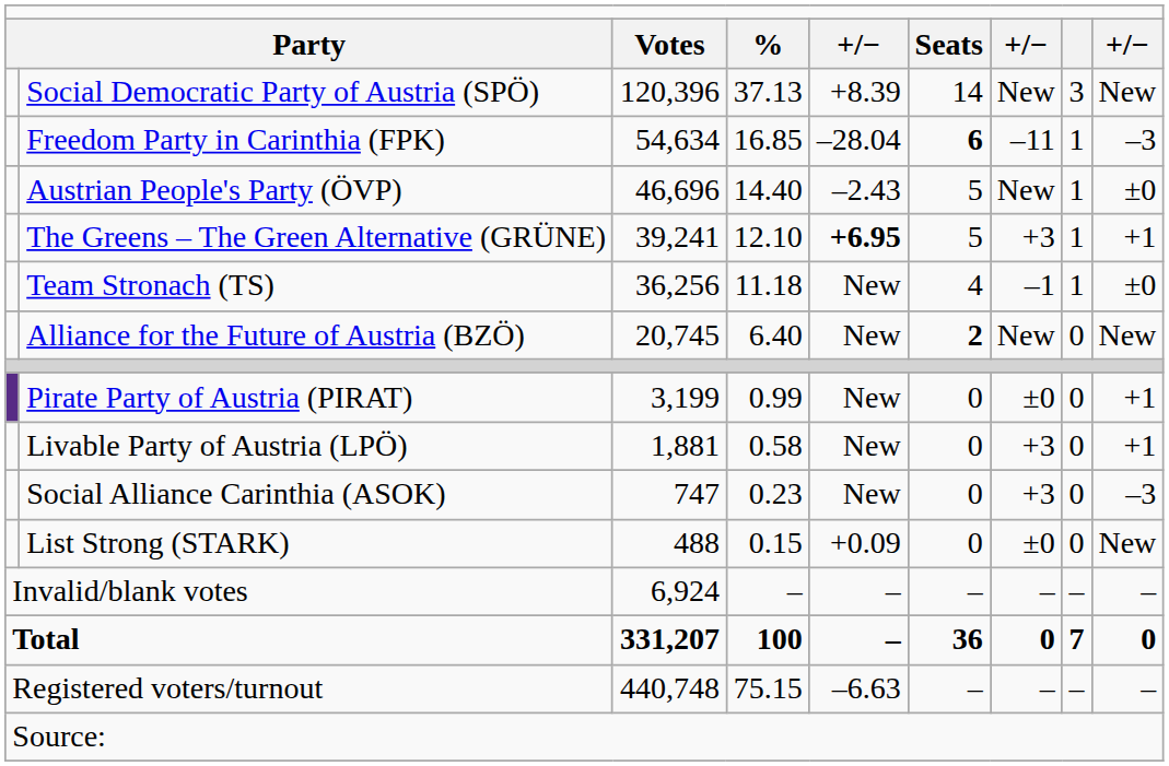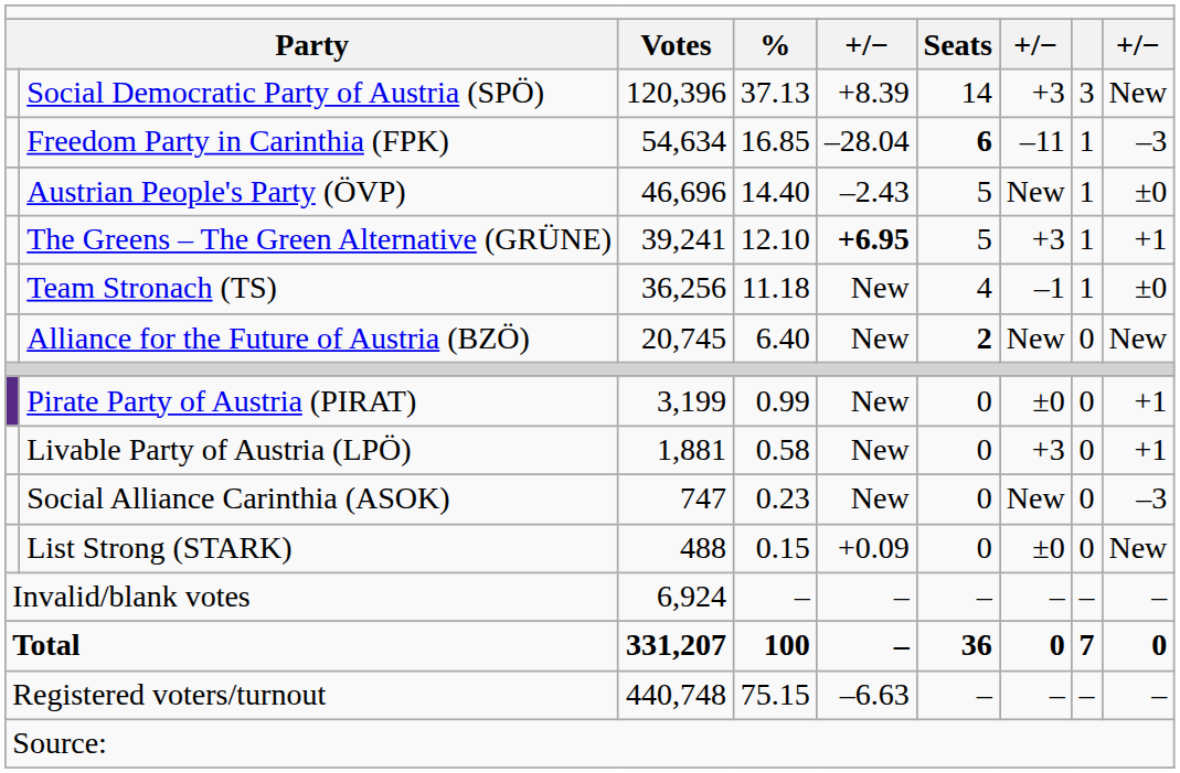Social Democratic Party of Austria (SPÖ) | column 7: New -> +3
Social Alliance Carinthia (ASOK) | column 7: +3 -> New
